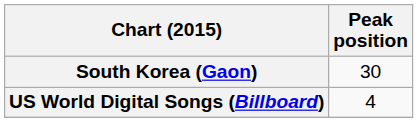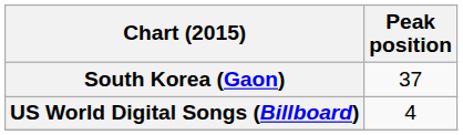South Korea (Gaon) | Peak position: 30 -> 37
